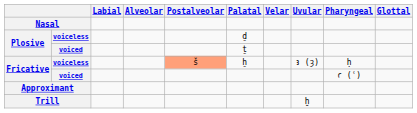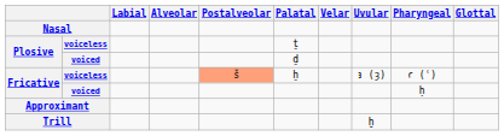Plosive / voiceless | Palatal: ḏ -> ṯ
Plosive / voiced | Palatal: ṯ -> ḏ
Fricative / voiceless | Pharyngeal: ḥ -> ꜥ (ʿ)
Fricative / voiced | Pharyngeal: ꜥ (ʿ) -> ḥ
